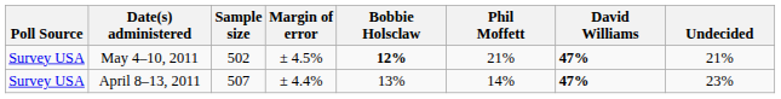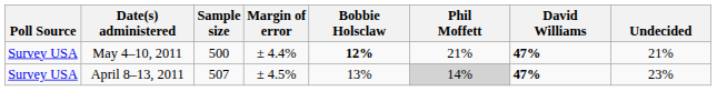May 4–10, 2011 | Sample size: 502 -> 500
May 4–10, 2011 | Margin of error: ± 4.5% -> ± 4.4%
April 8–13, 2011 | Margin of error: ± 4.4% -> ± 4.5%
April 8–13, 2011 | Phil Moffett: no background -> lightgrey background
